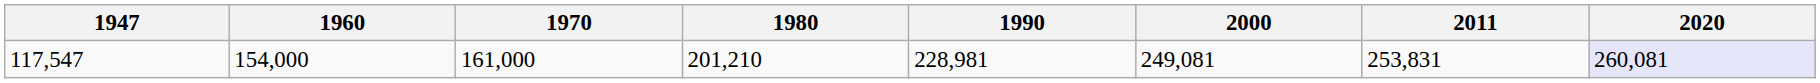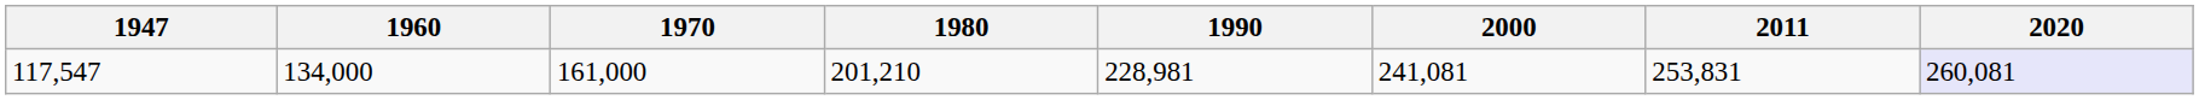117,547 | 1960: 154,000 -> 134,000
117,547 | 2000: 249,081 -> 241,081
